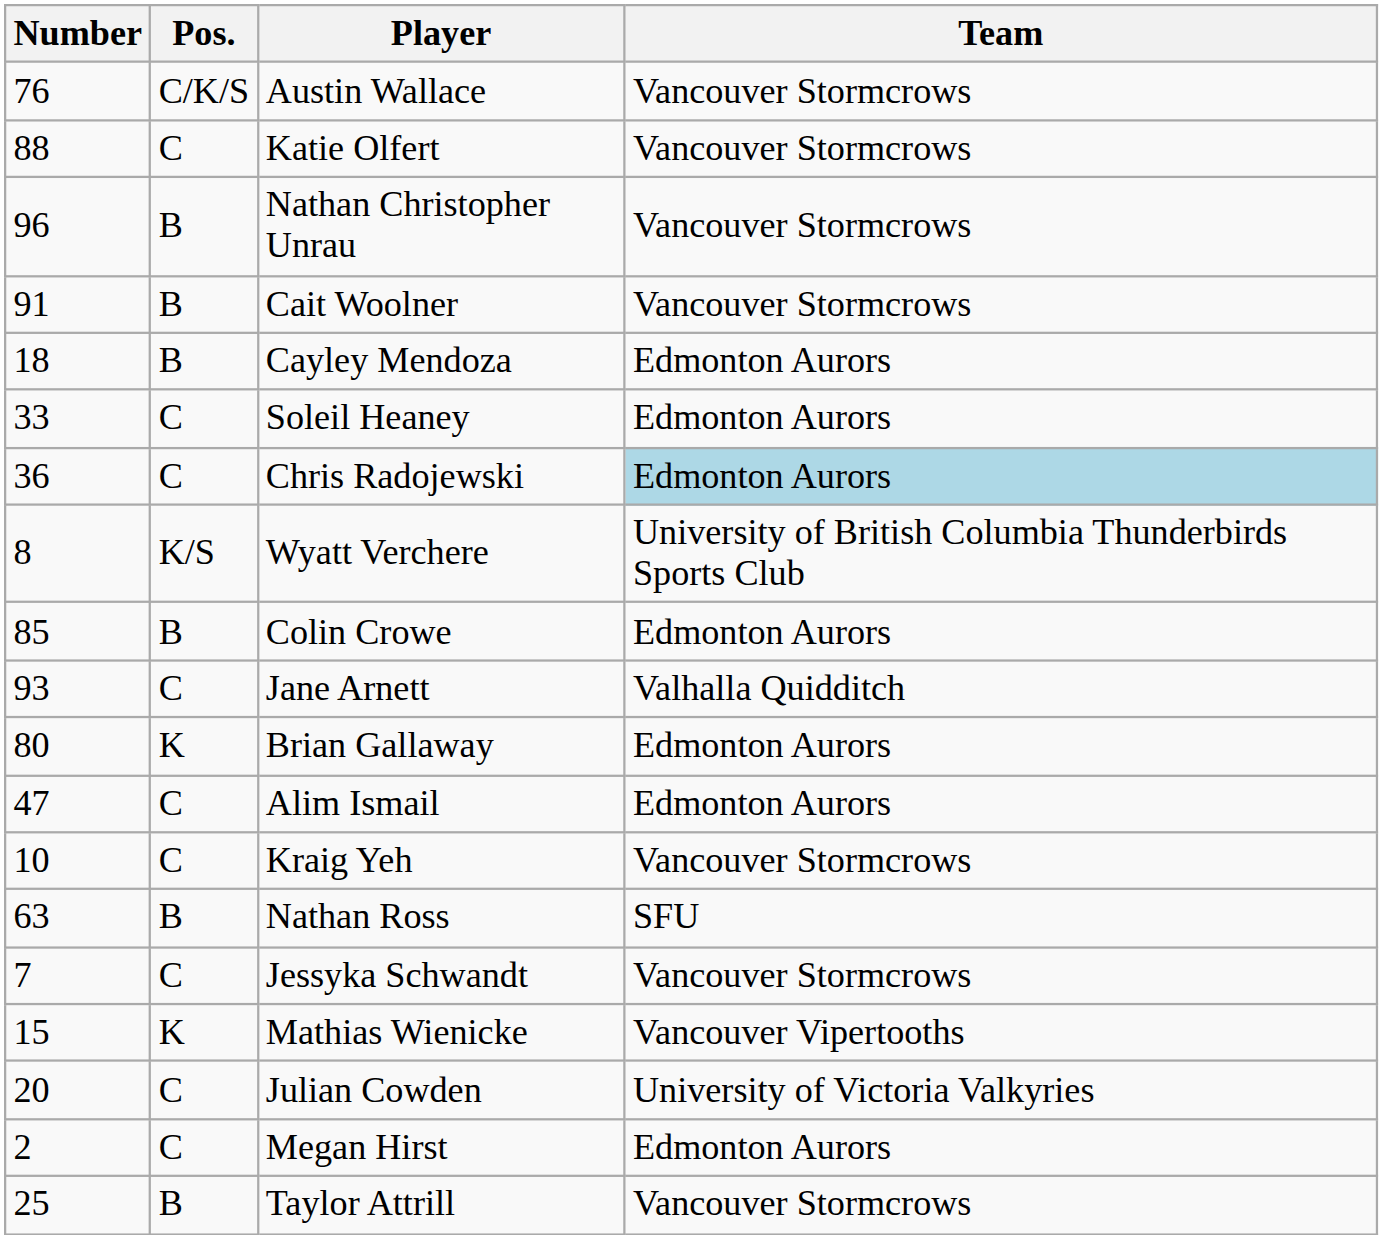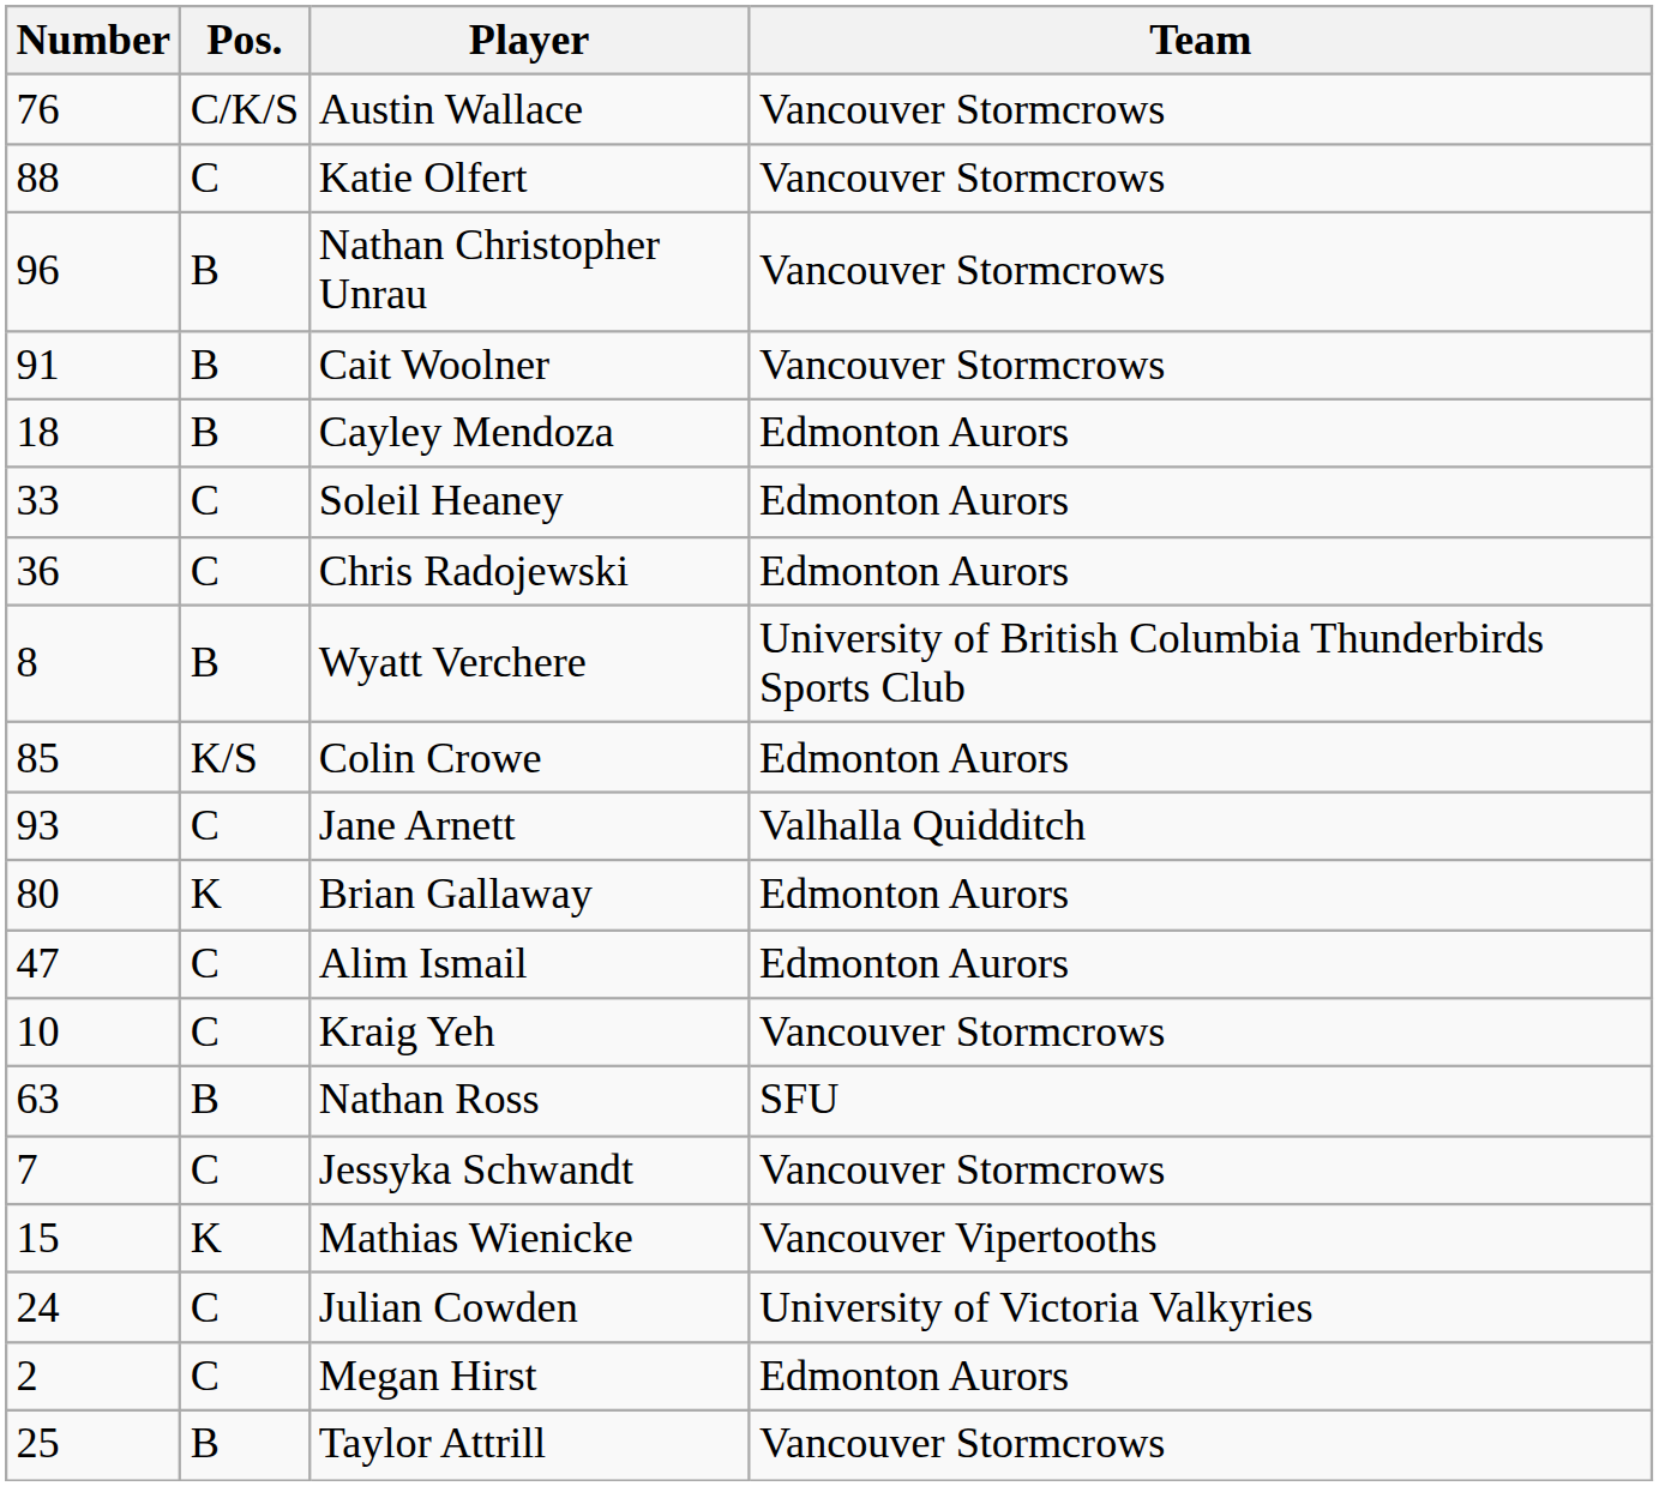Chris Radojewski | Team: lightblue background -> no background
Wyatt Verchere | Pos.: K/S -> B
Colin Crowe | Pos.: B -> K/S
Julian Cowden | Number: 20 -> 24
